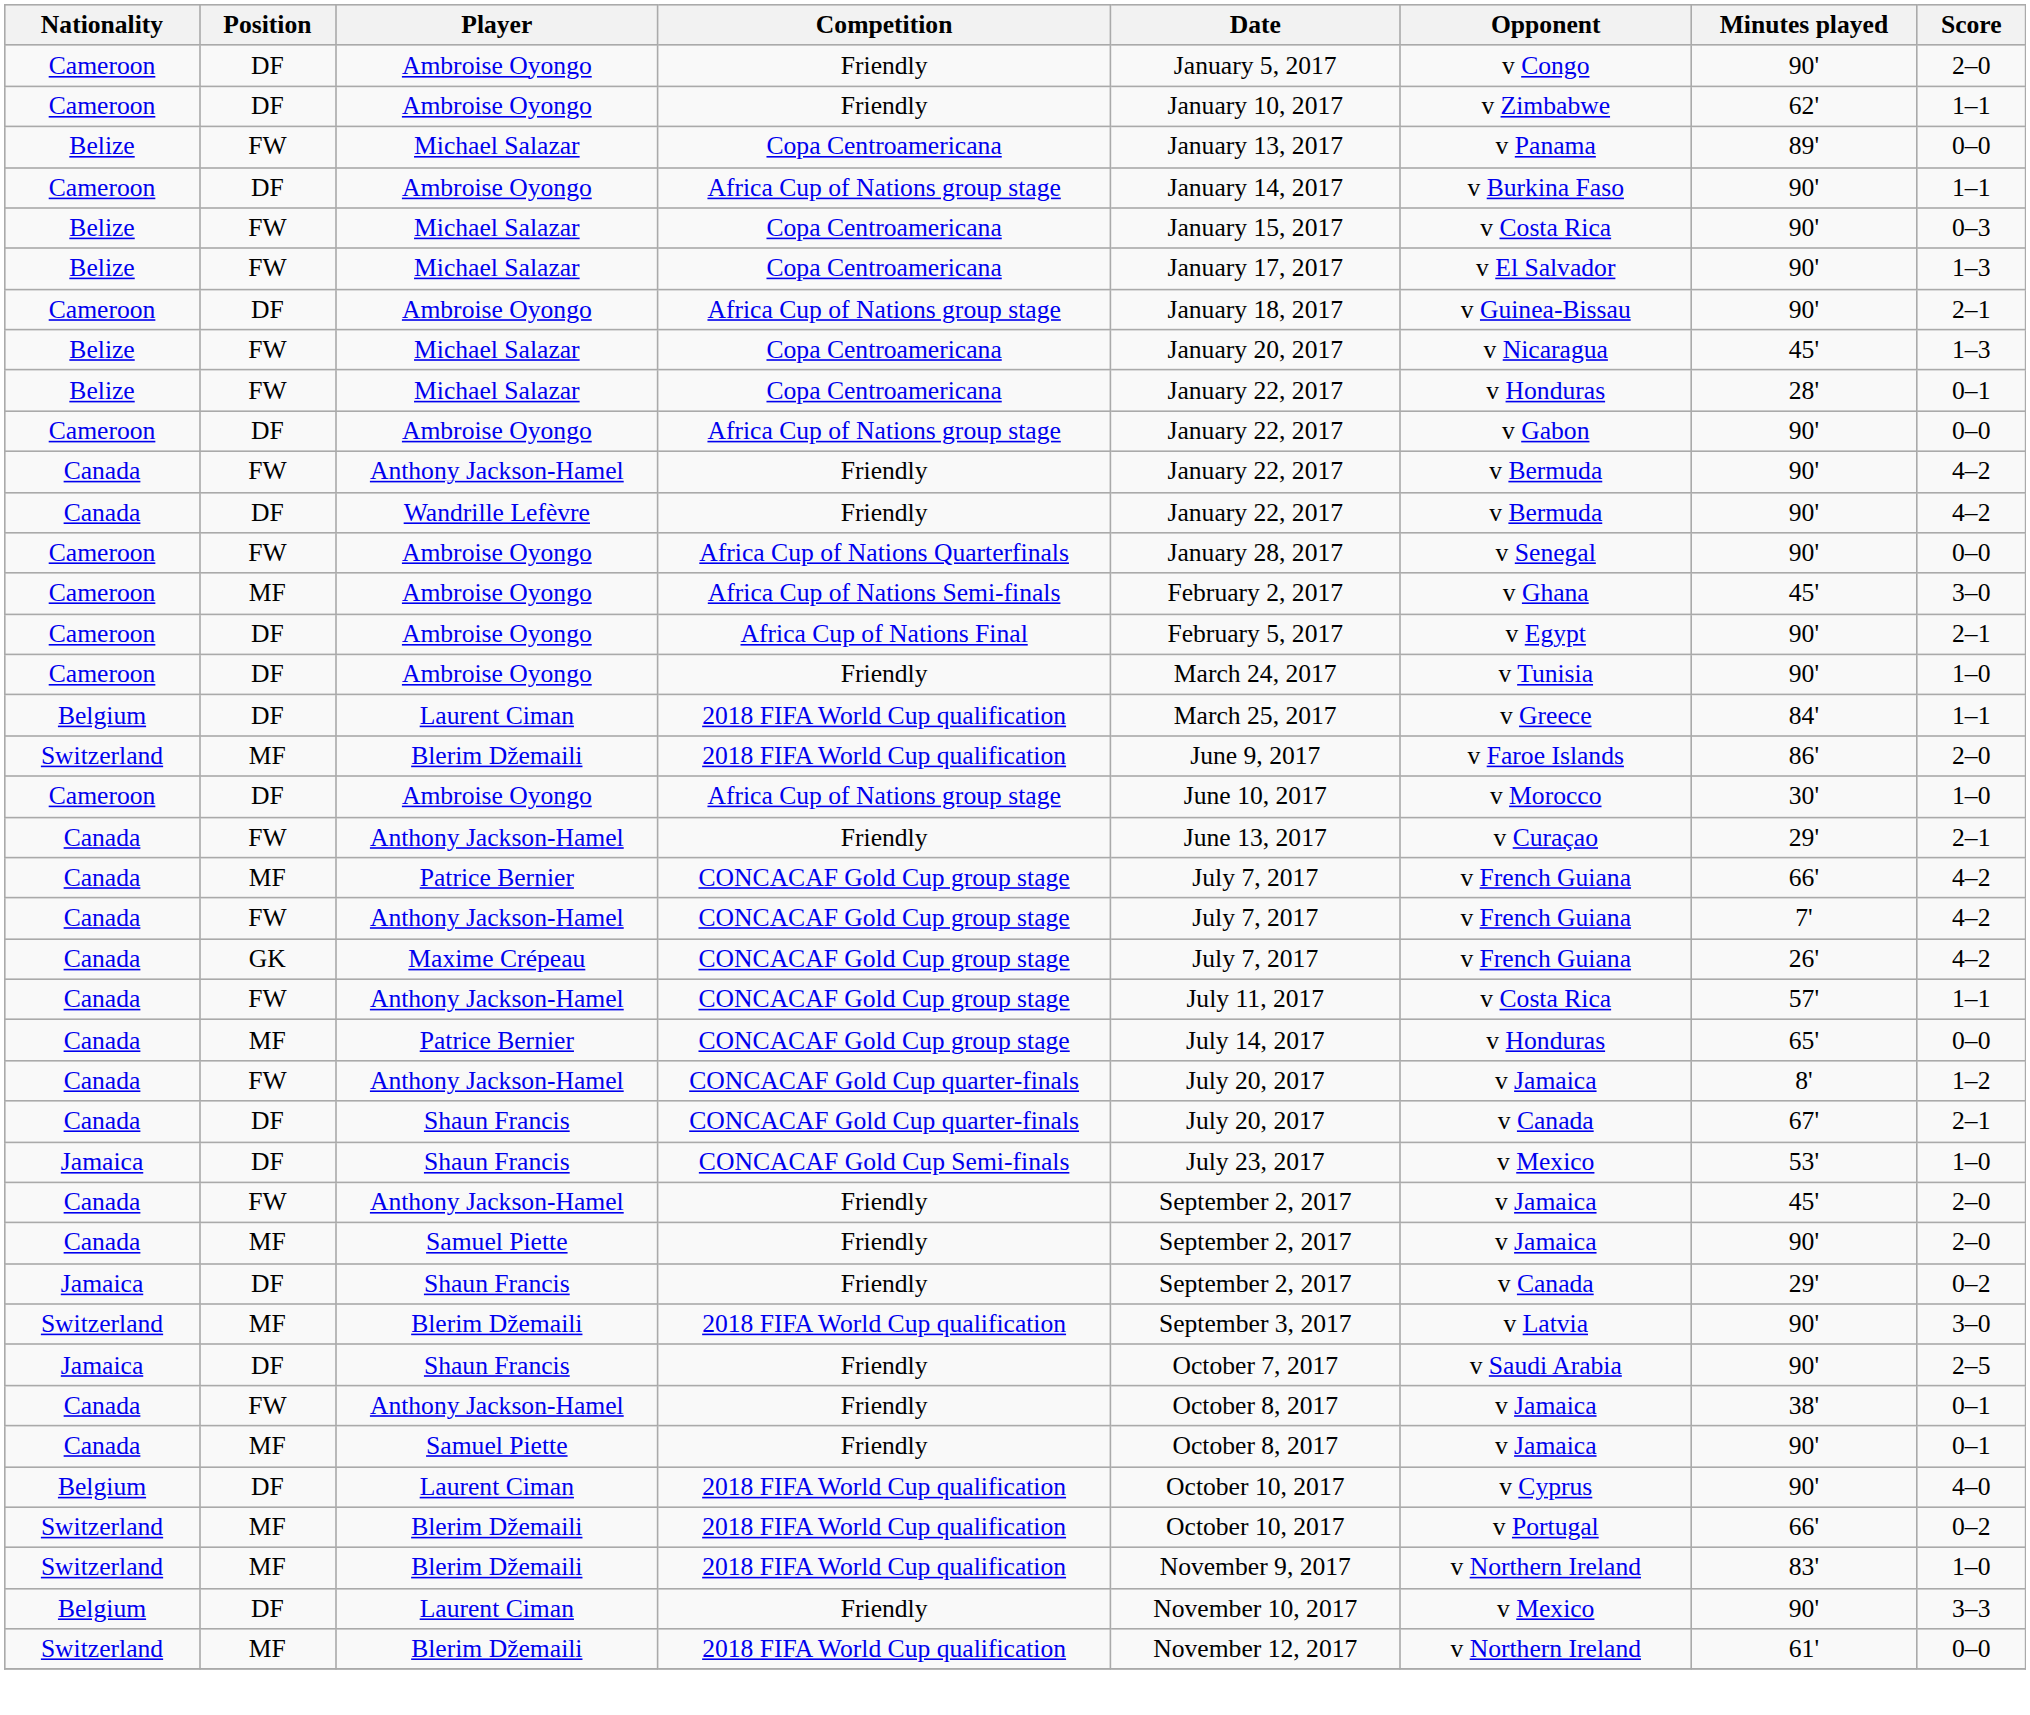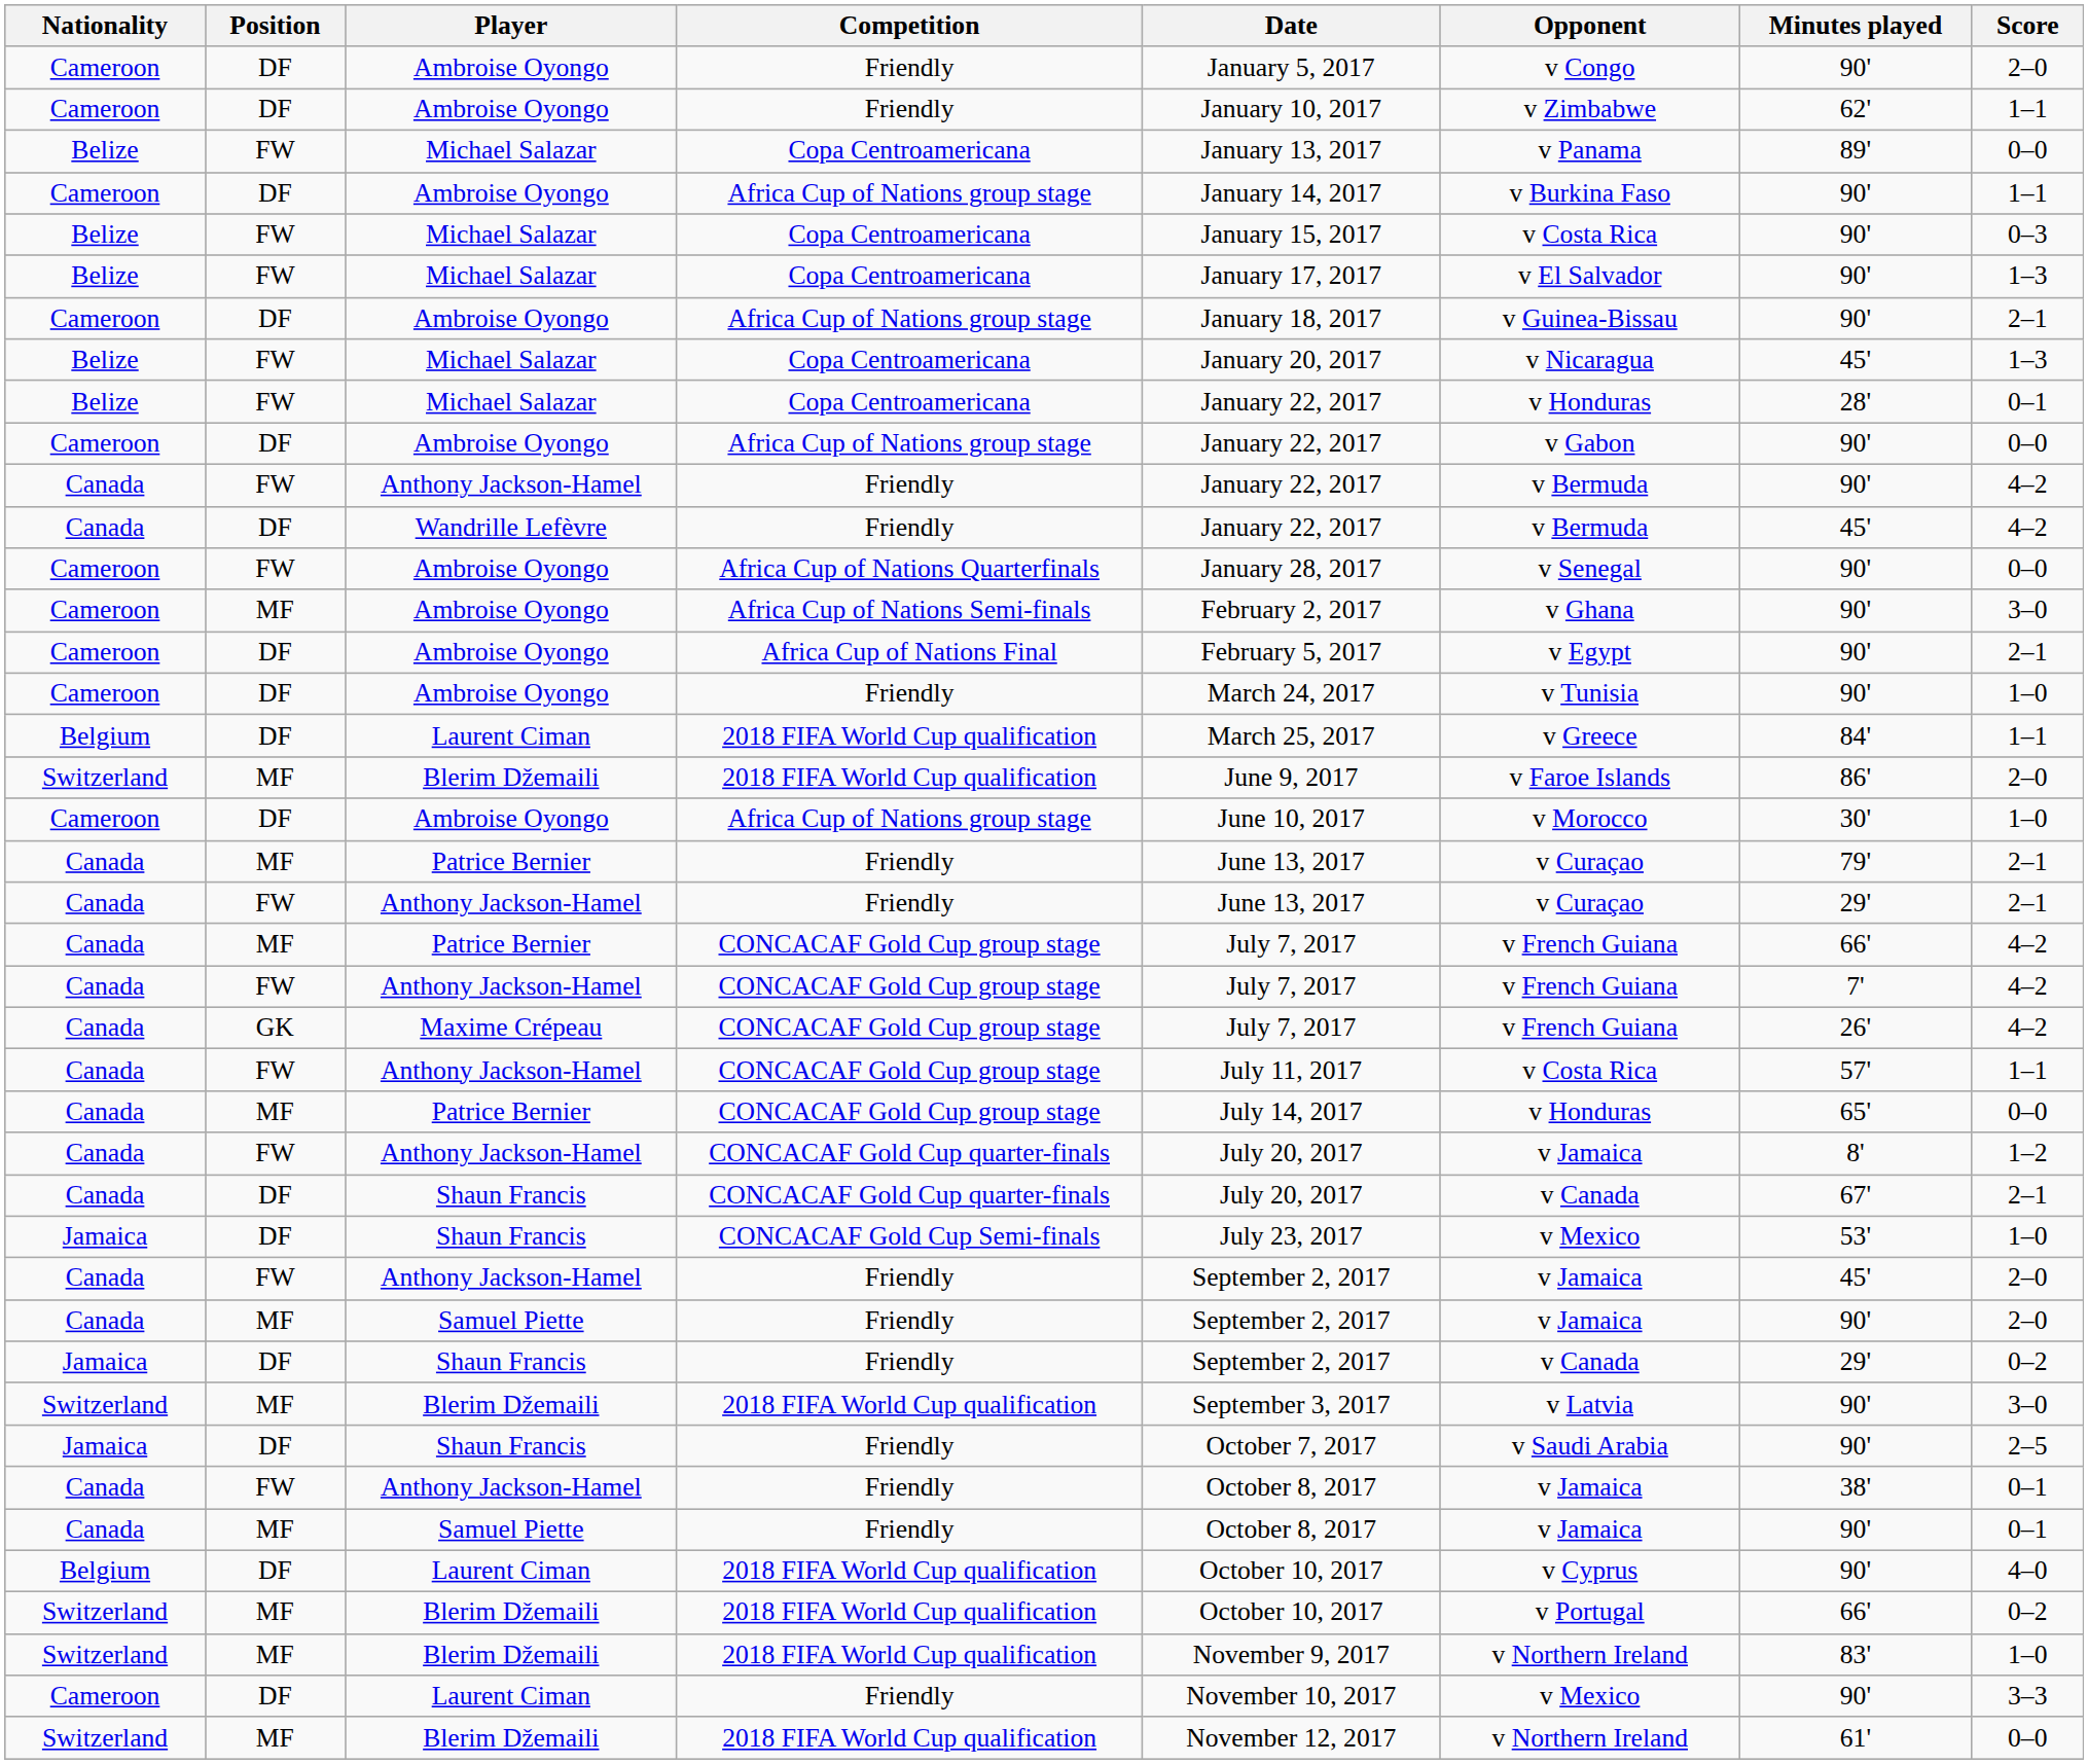Wandrille Lefèvre | Minutes played: 90' -> 45'
Ambroise Oyongo / Africa Cup of Nations Semi-finals | Minutes played: 45' -> 90'
+ row: Canada | MF | Patrice Bernier | Friendly | June 13, 2017 | v Curaçao | 79' | 2–1
Laurent Ciman / Friendly | Nationality: Belgium -> Cameroon
